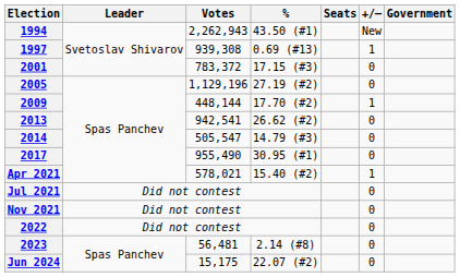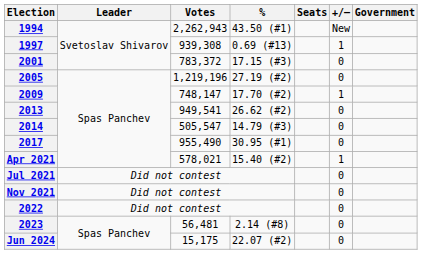2005 | Votes: 1,129,196 -> 1,219,196
2009 | Votes: 448,144 -> 748,147
2013 | Votes: 942,541 -> 949,541
